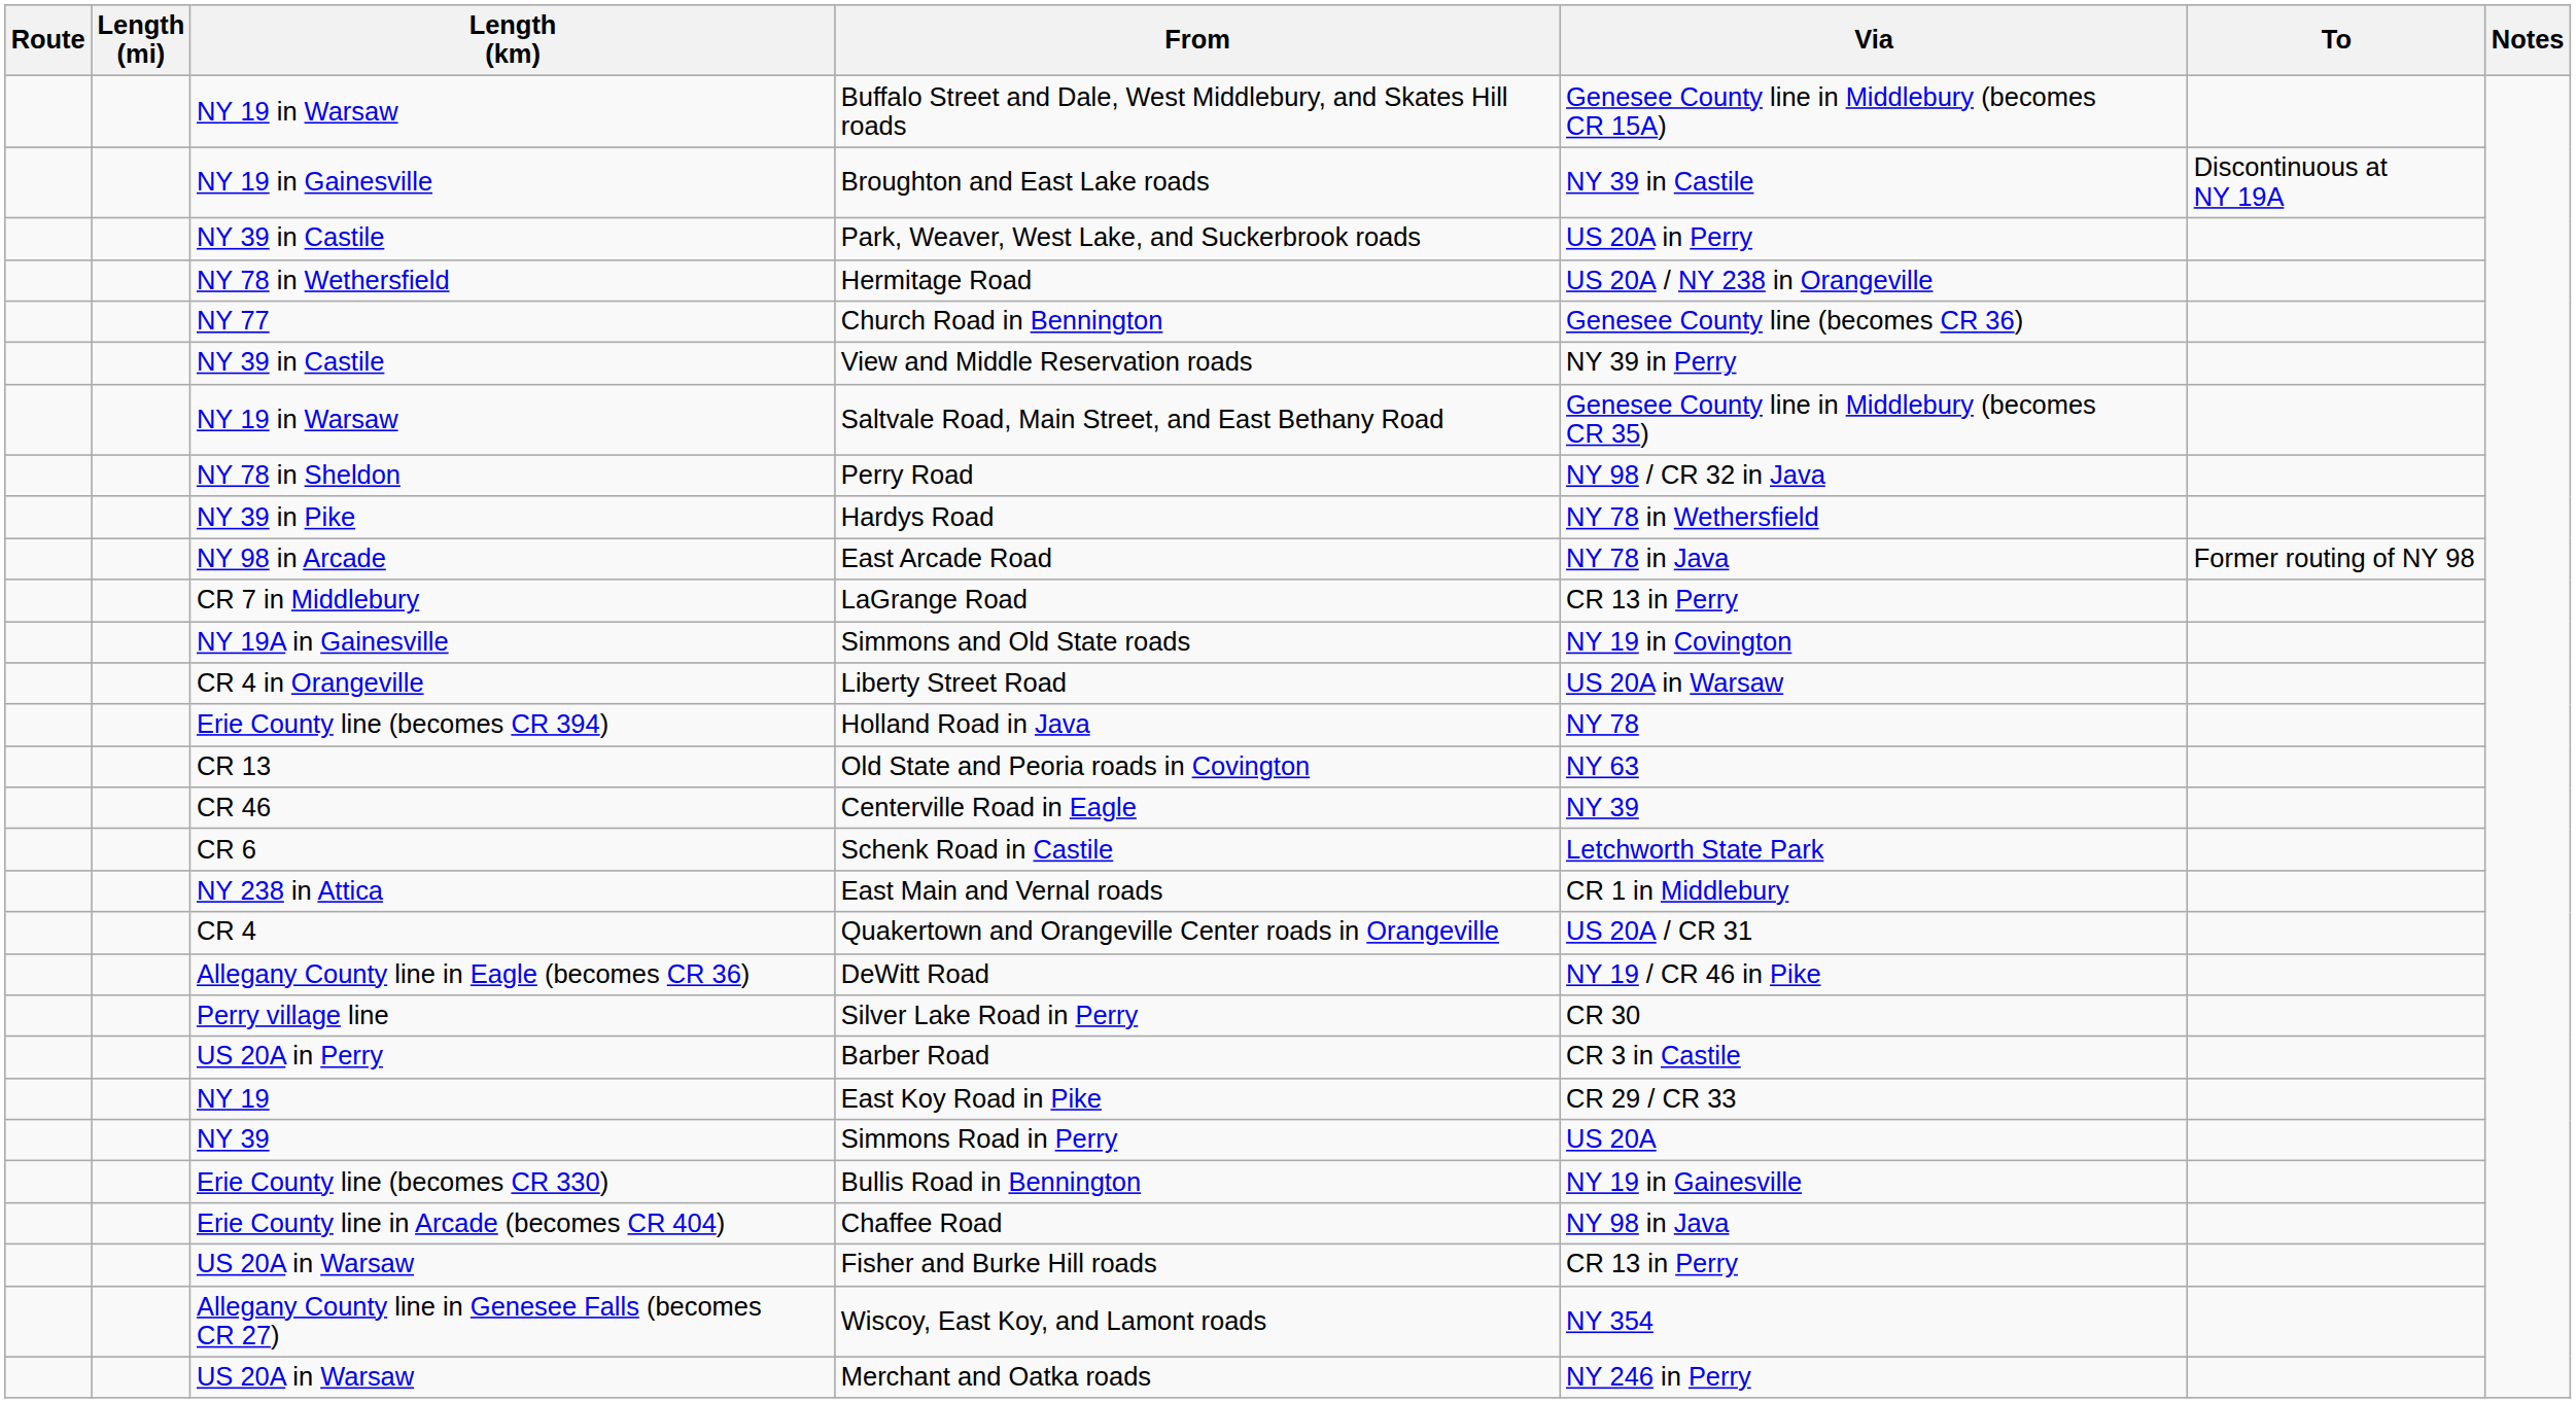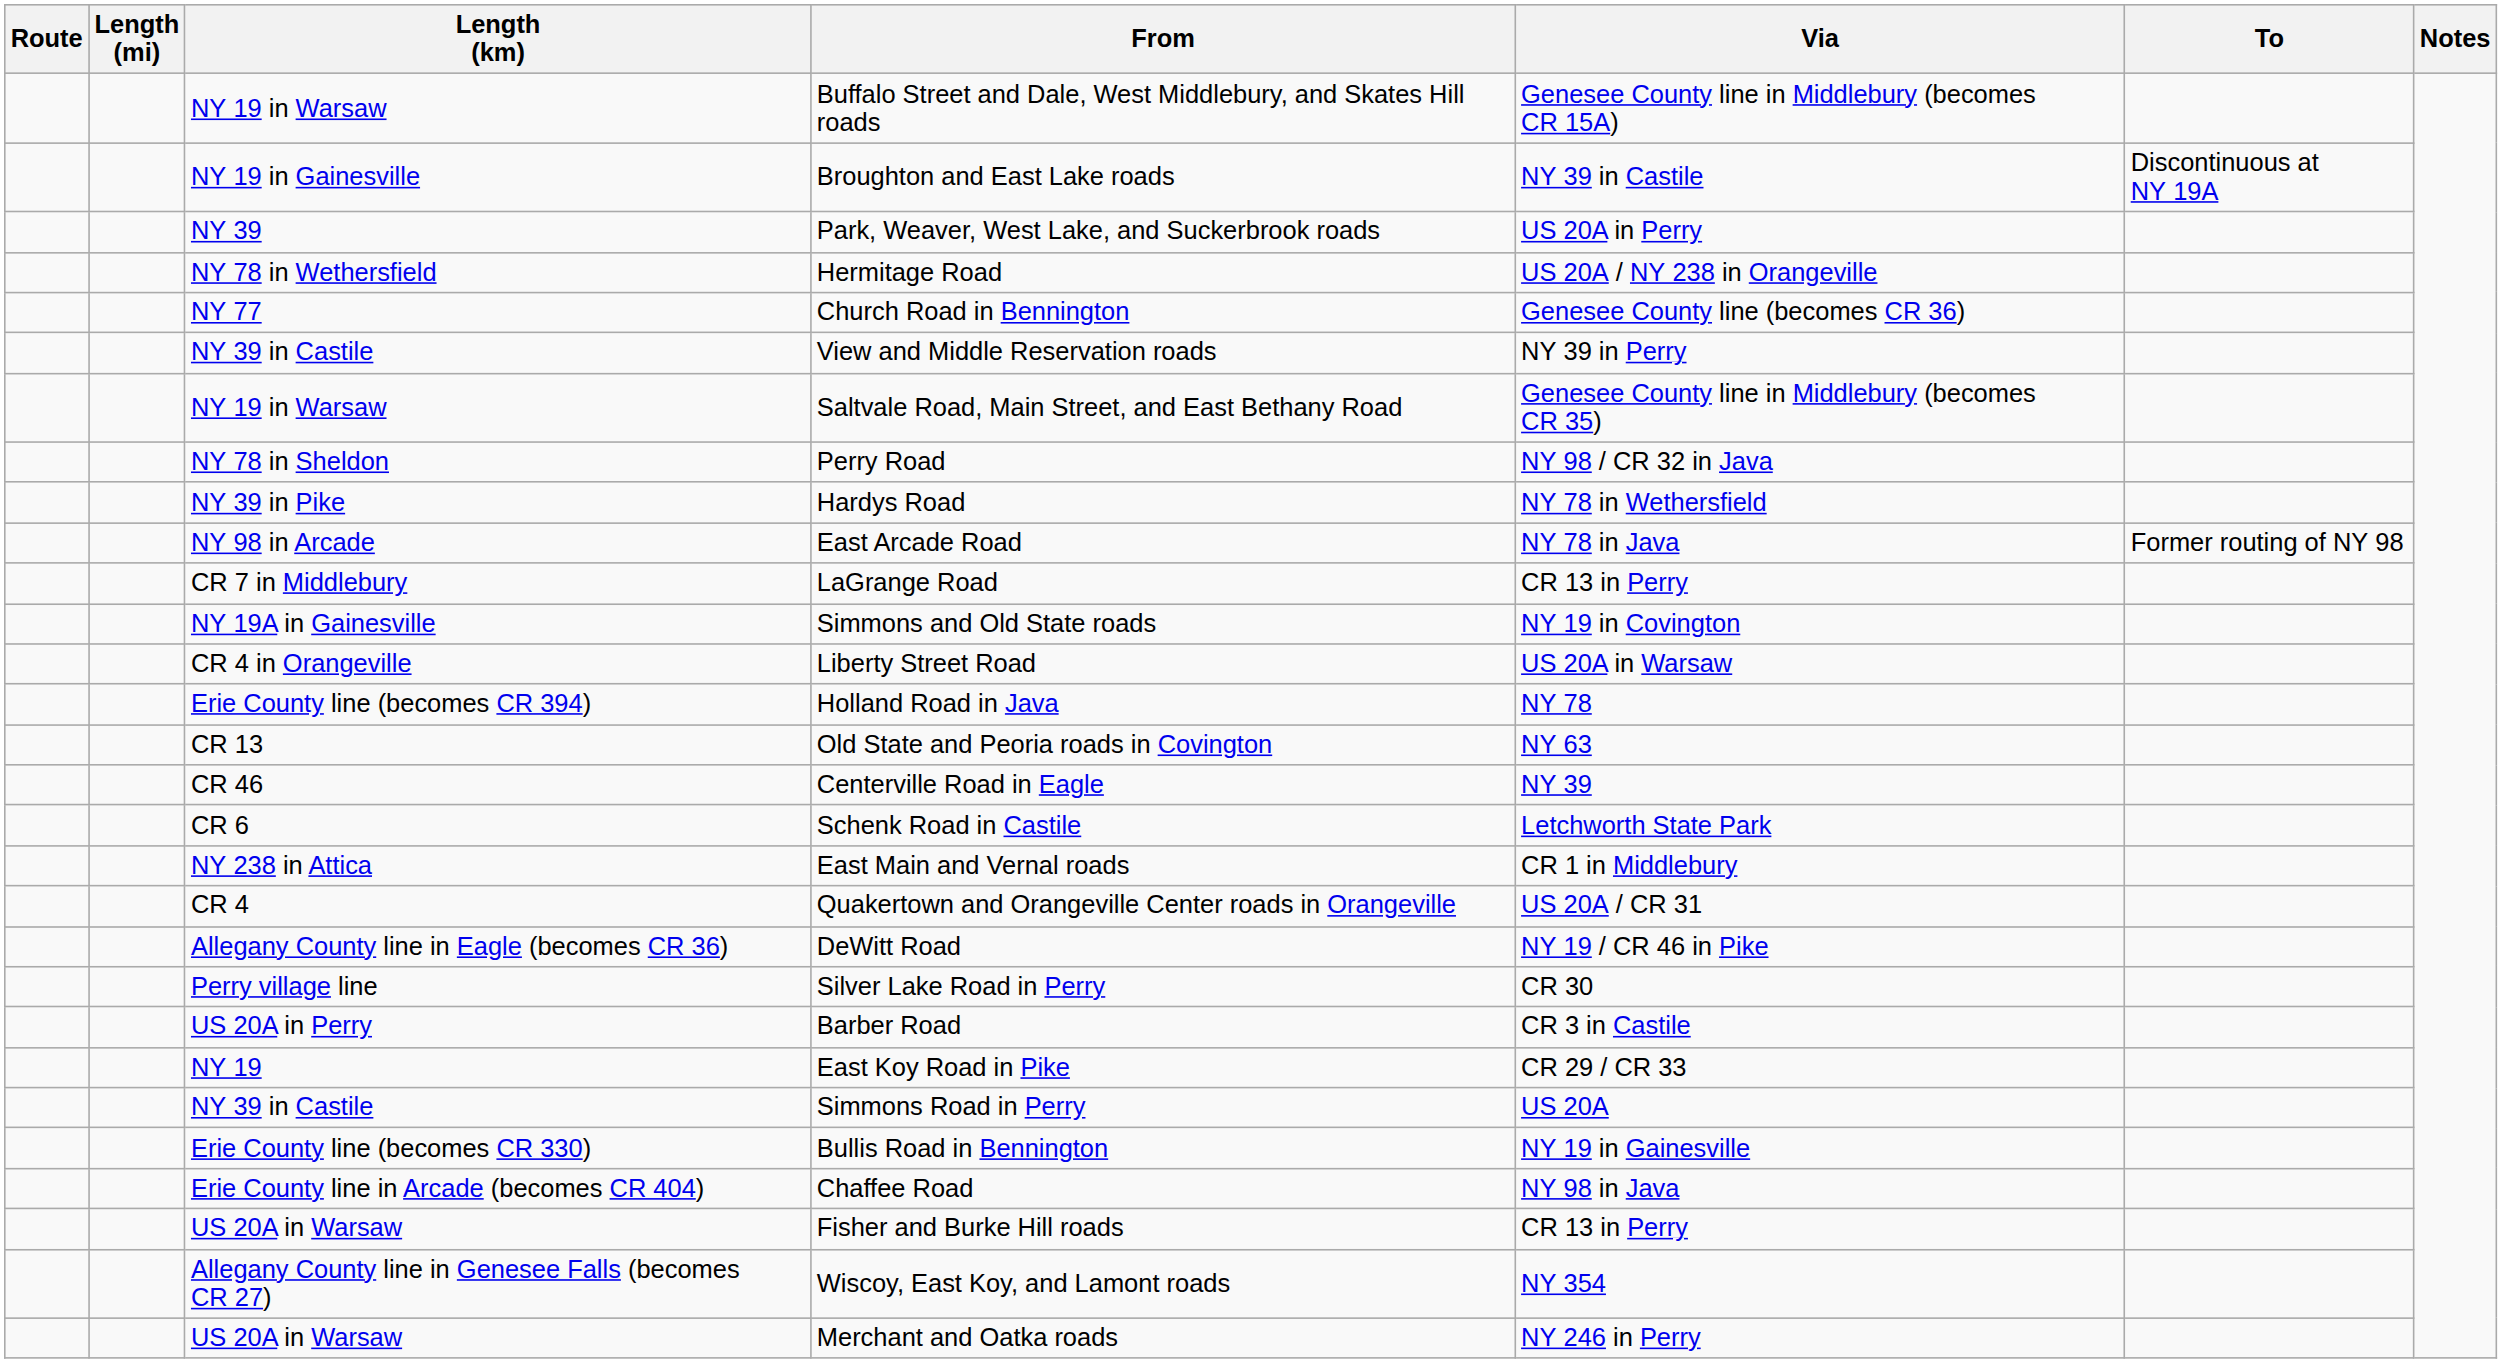Park, Weaver, West Lake, and Suckerbrook roads | Length (km): NY 39 in Castile -> NY 39
Simmons Road in Perry | Length (km): NY 39 -> NY 39 in Castile
